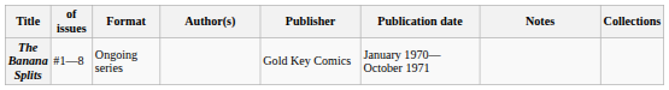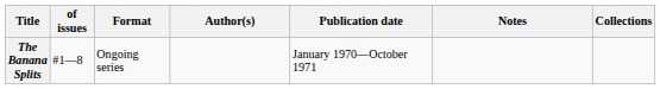- column: Publisher | Gold Key Comics
